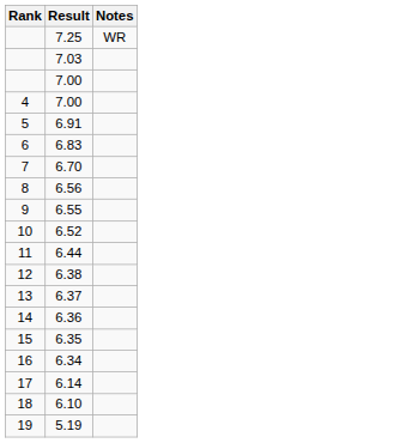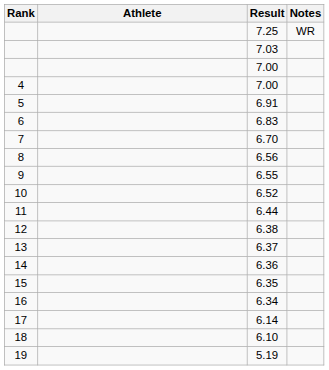+ column: Athlete
